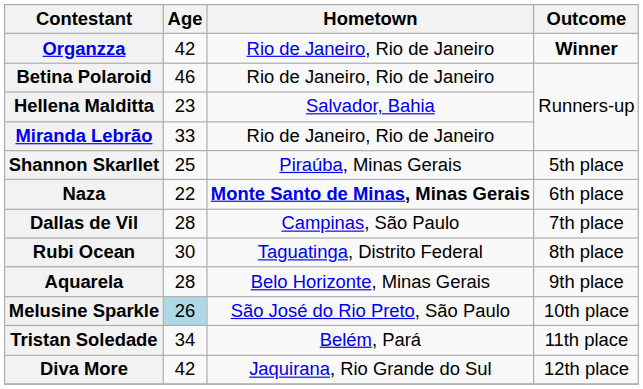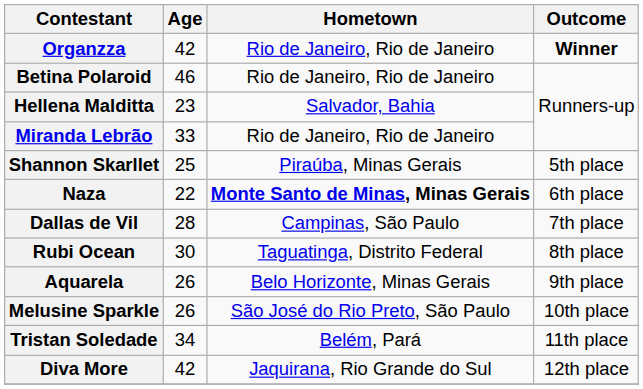Aquarela | Age: 28 -> 26
Melusine Sparkle | Age: lightblue background -> no background
